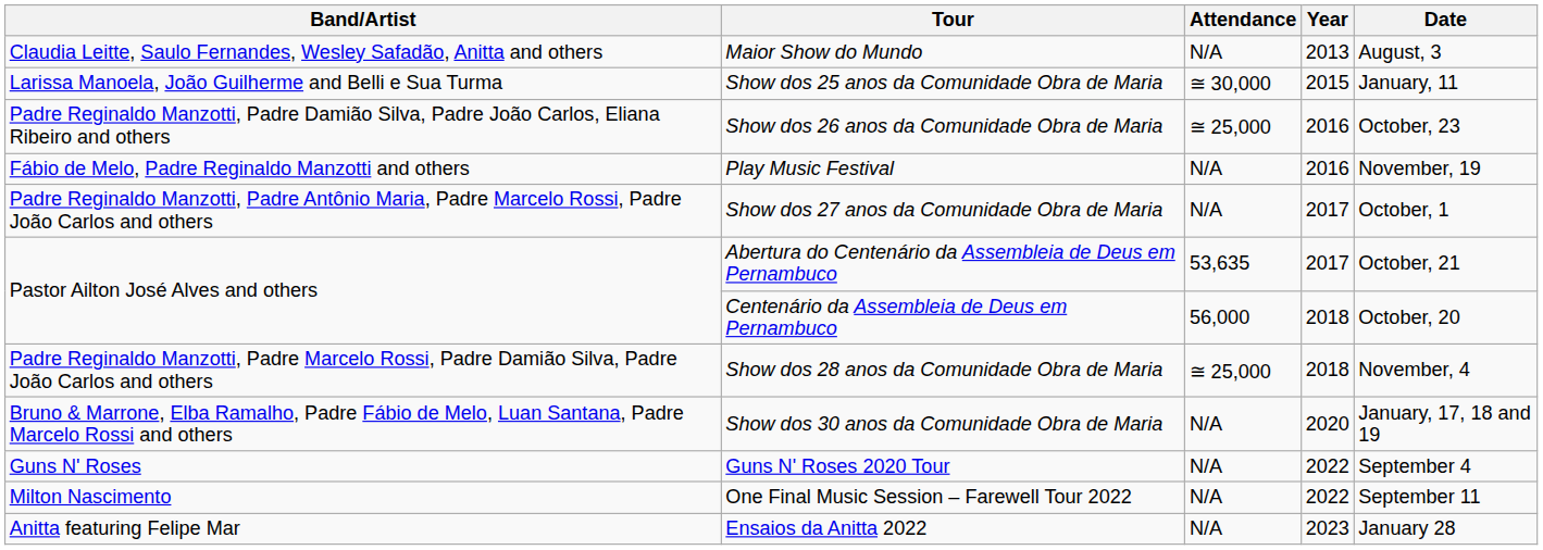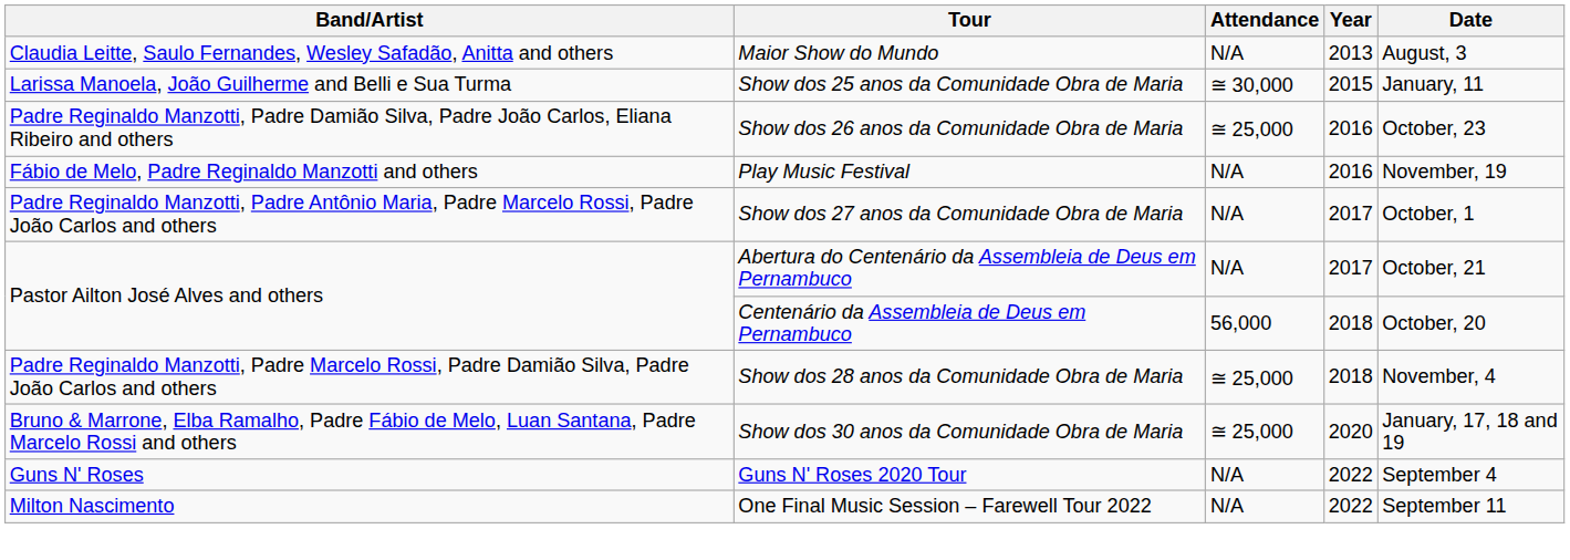Abertura do Centenário da Assembleia de Deus em Pernambuco | Attendance: 53,635 -> N/A
Show dos 30 anos da Comunidade Obra de Maria | Attendance: N/A -> ≅ 25,000
- row: Anitta featuring Felipe Mar | Ensaios da Anitta 2022 | N/A | 2023 | January 28
